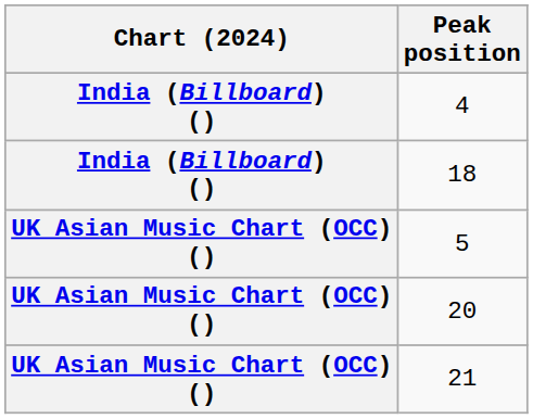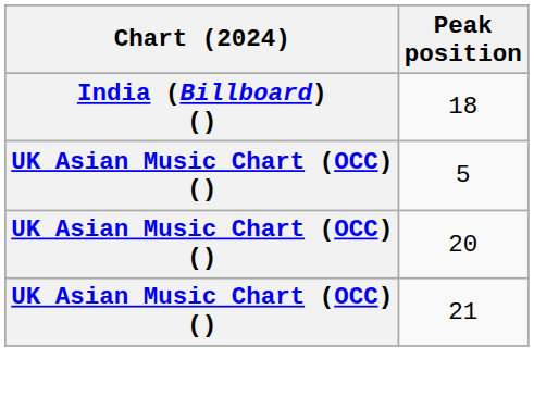- row: India (Billboard) () | 4
